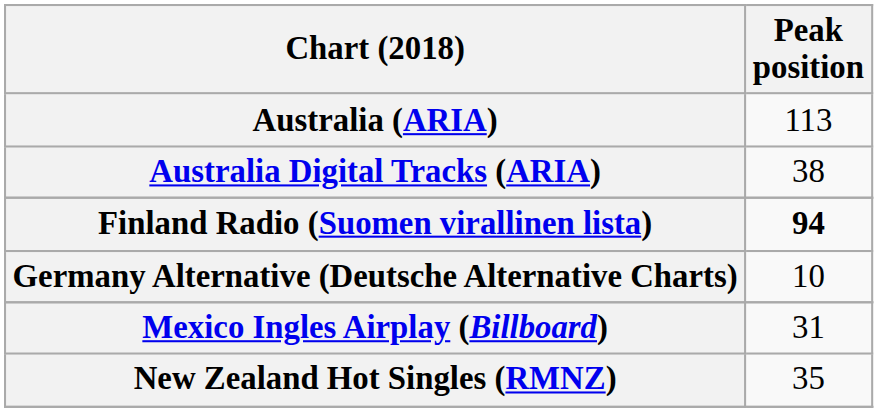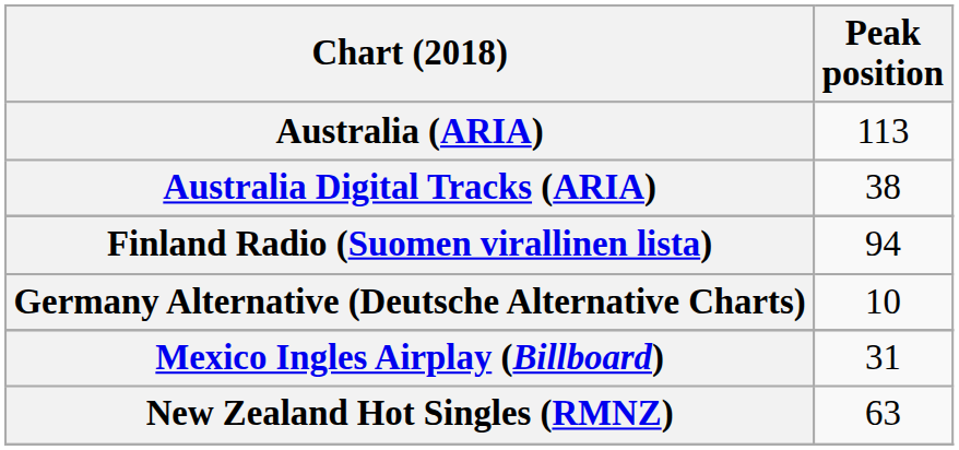Finland Radio (Suomen virallinen lista) | Peak position: bold -> normal
New Zealand Hot Singles (RMNZ) | Peak position: 35 -> 63
